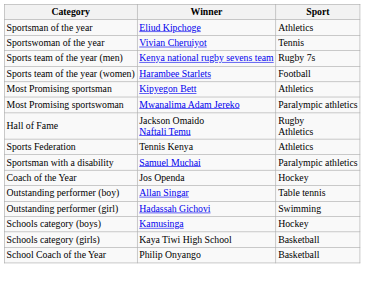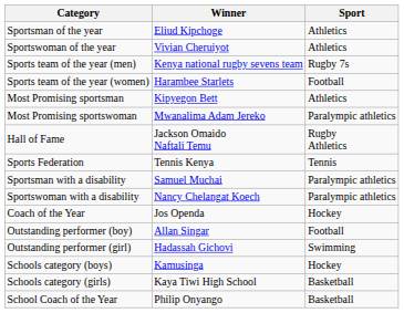Sportswoman of the year | Sport: Tennis -> Athletics
Sports Federation | Sport: Athletics -> Tennis
+ row: Sportswoman with a disability | Nancy Chelangat Koech | Paralympic athletics
Outstanding performer (boy) | Sport: Table tennis -> Football
